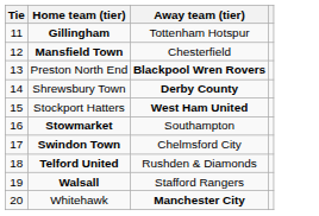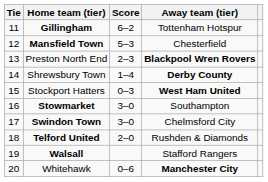+ column: Score | 6–2 | 5–3 | 2–3 | 1–4 | 0–3 | 3–0 | 3–0 | 2–0 | 0–6
